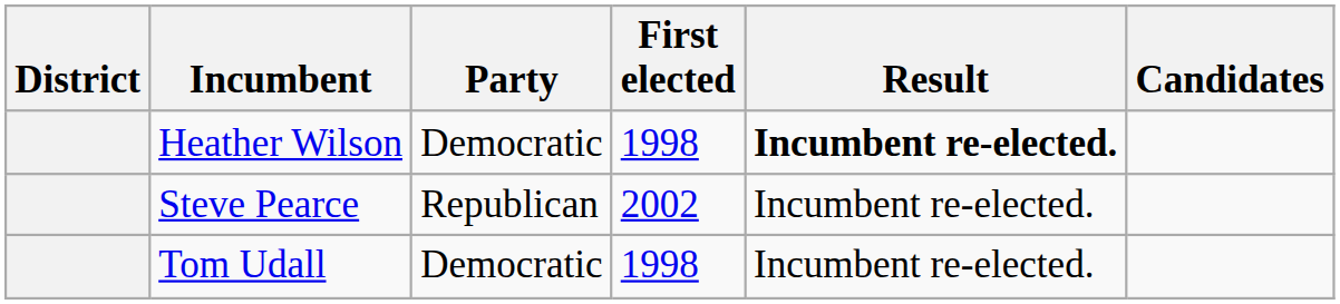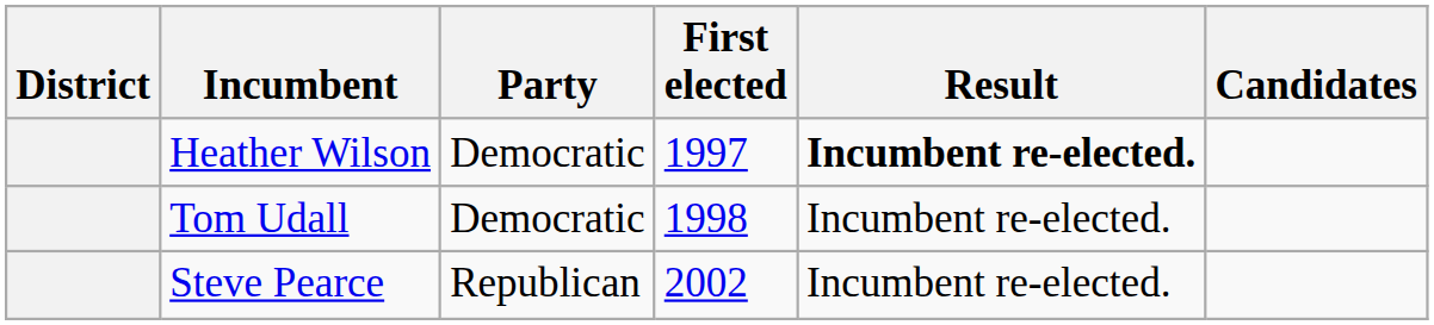Heather Wilson | First elected: 1998 -> 1997
rows swapped: Steve Pearce <-> Tom Udall
